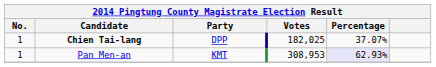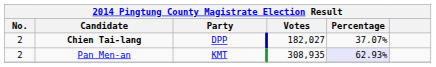Chien Tai-lang | No.: 1 -> 2
Chien Tai-lang | Votes: 182,025 -> 182,027
Pan Men-an | No.: 1 -> 2
Pan Men-an | Votes: 308,953 -> 308,935
